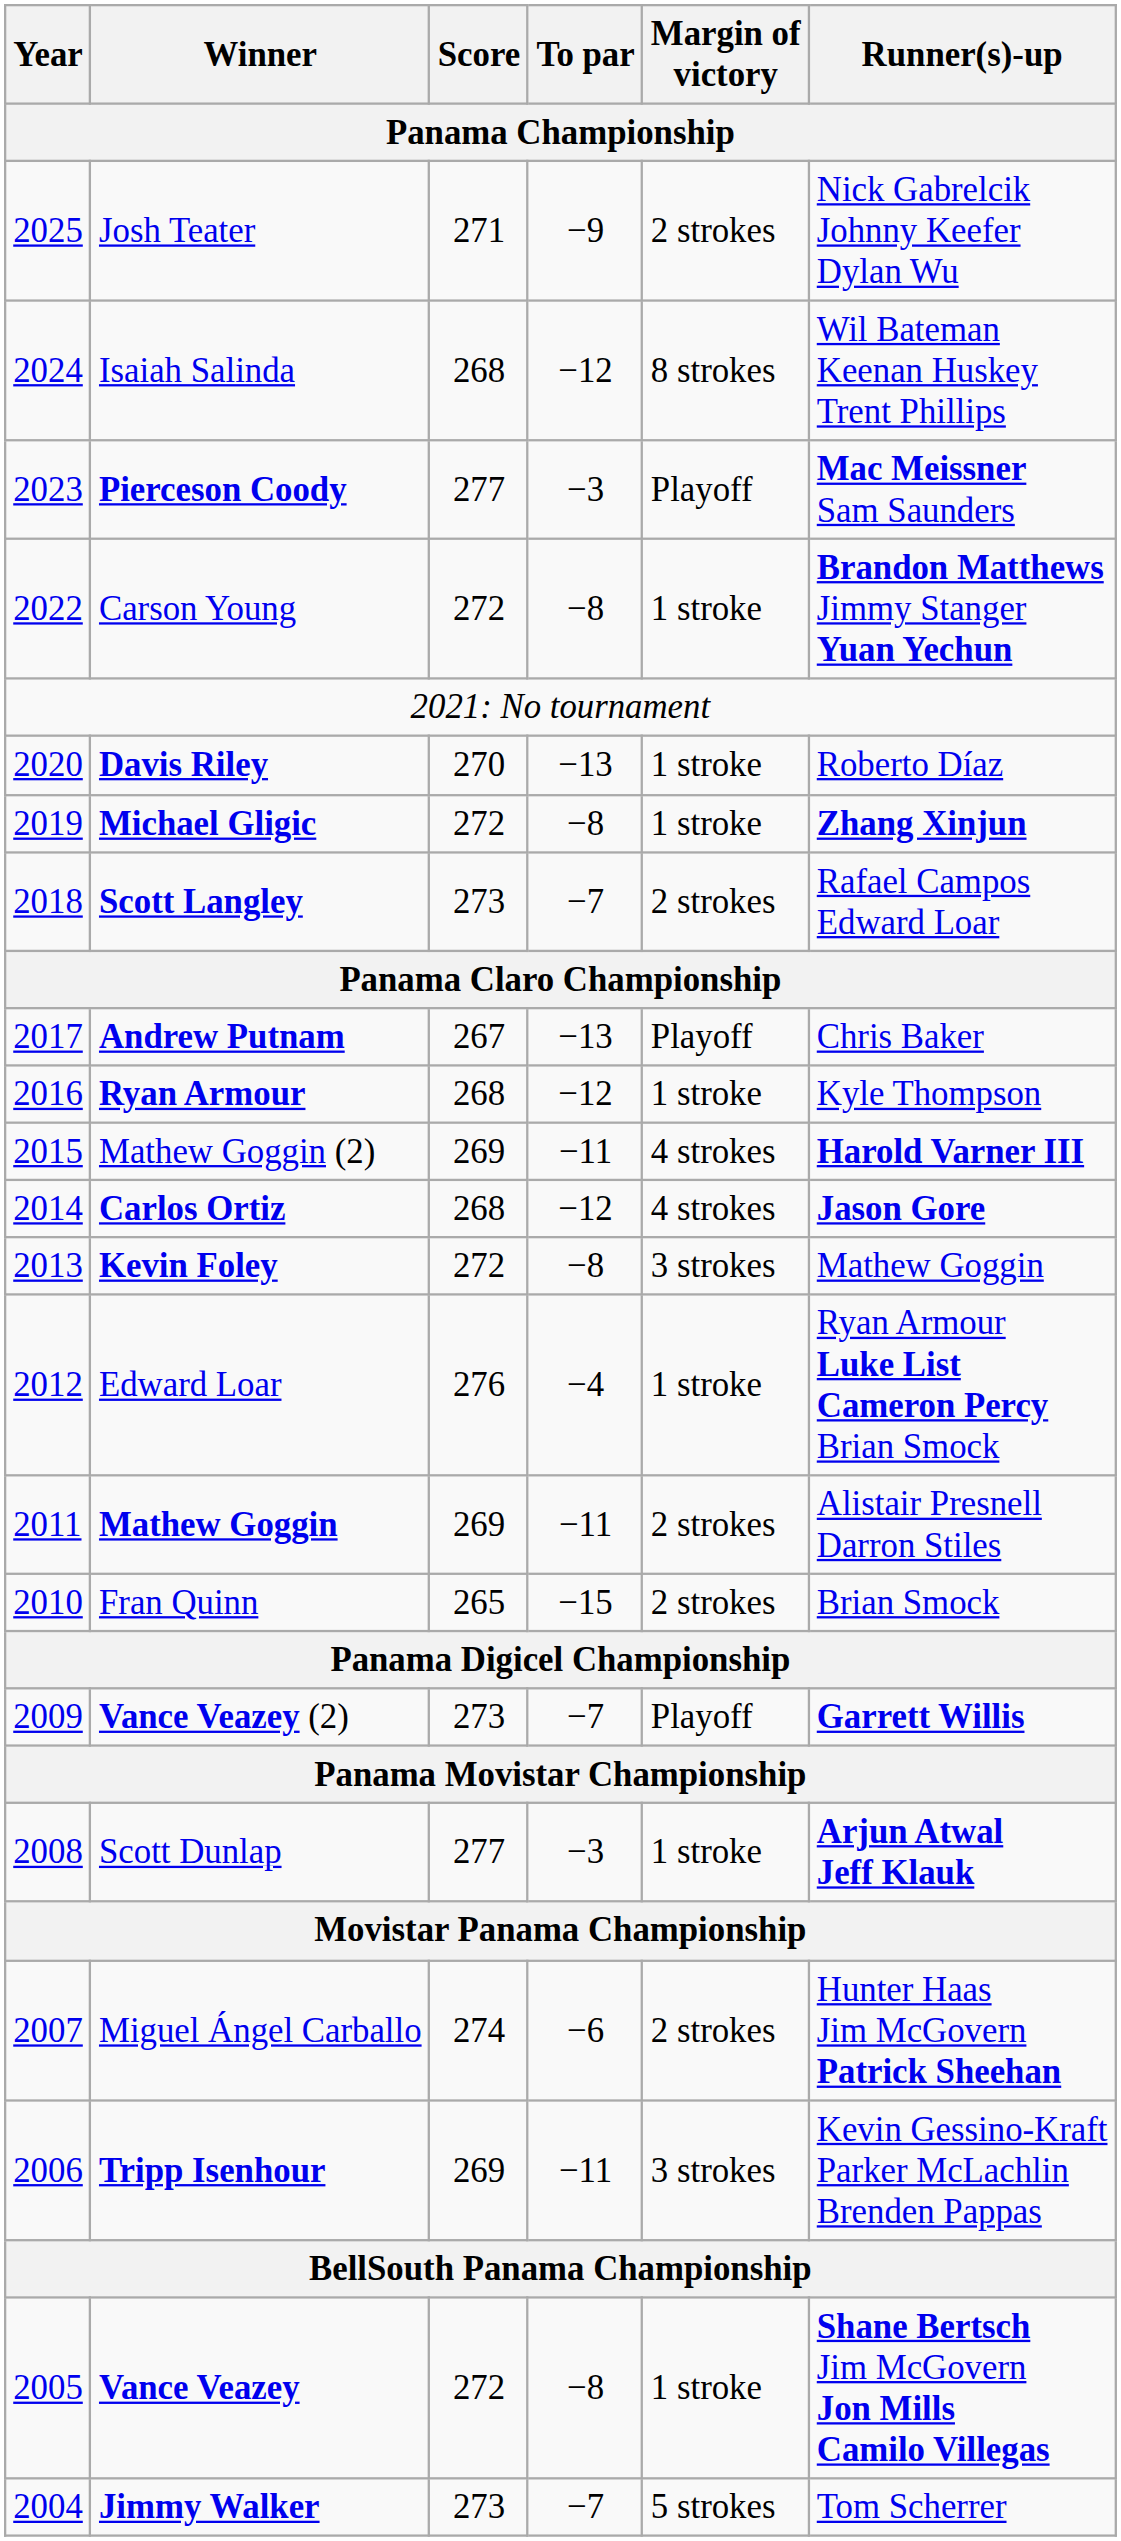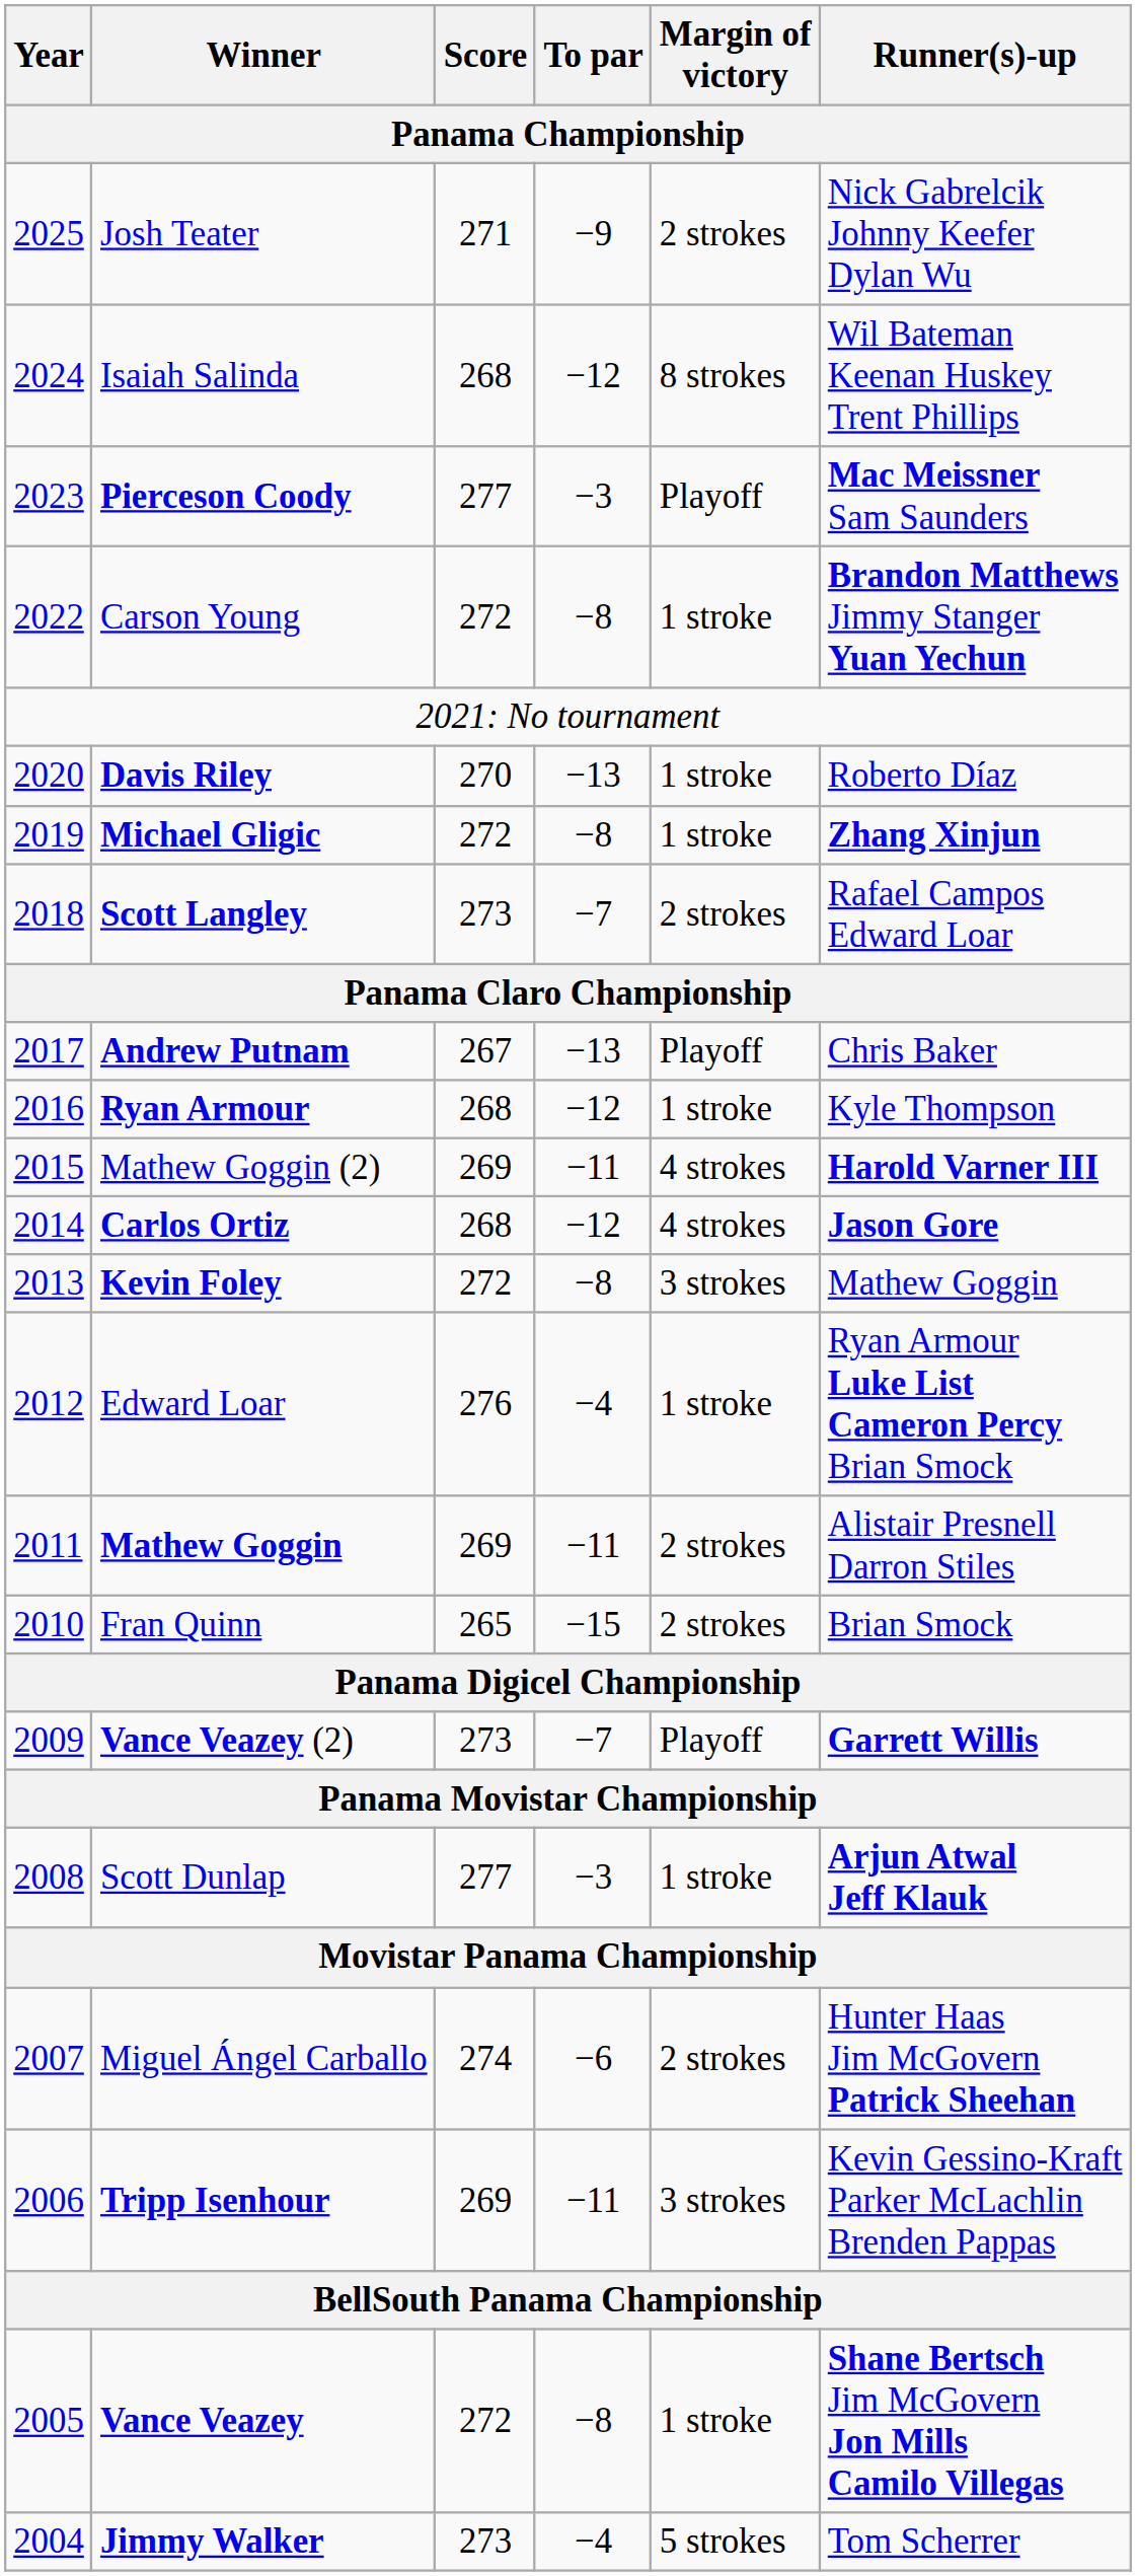Jimmy Walker | To par: −7 -> −4
